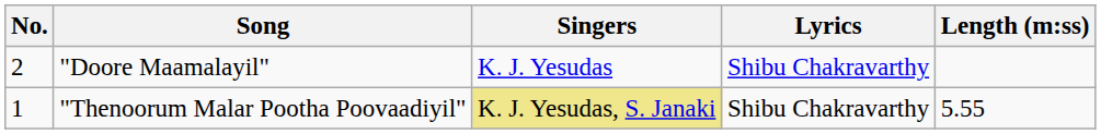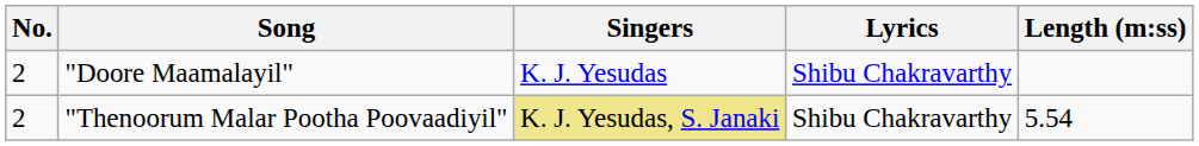"Thenoorum Malar Pootha Poovaadiyil" | No.: 1 -> 2
"Thenoorum Malar Pootha Poovaadiyil" | Length (m:ss): 5.55 -> 5.54
